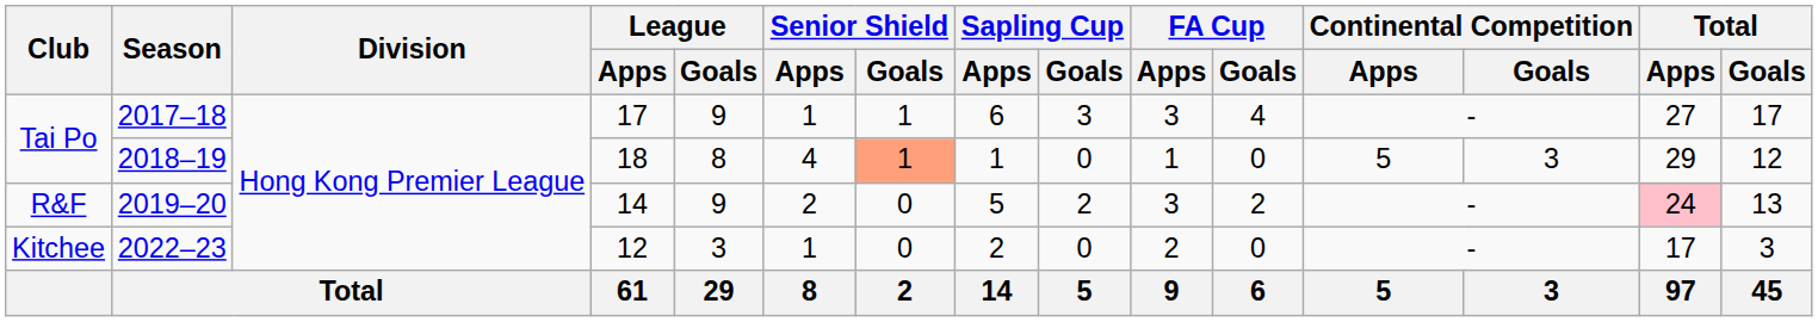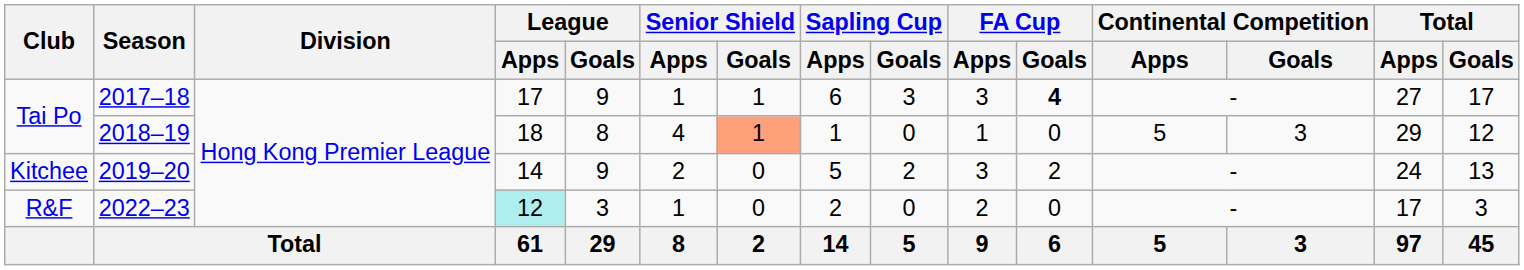2017–18 | FA Cup / Goals: normal -> bold
2019–20 | Club: R&F -> Kitchee
2019–20 | Total / Apps: pink background -> no background
2022–23 | Club: Kitchee -> R&F
2022–23 | League / Apps: no background -> paleturquoise background
